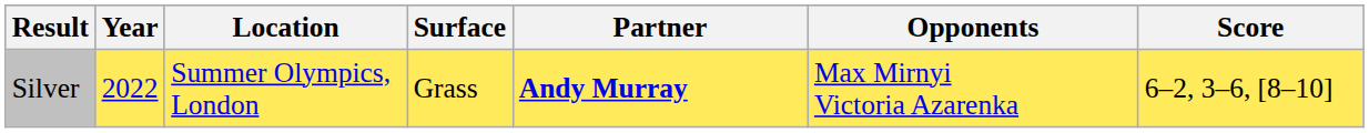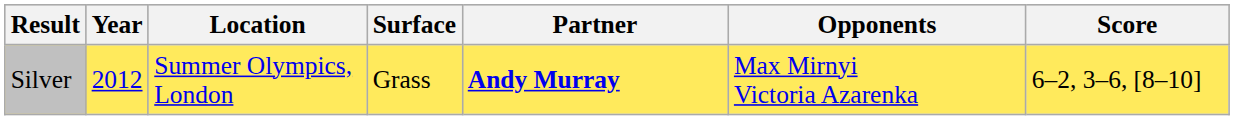Silver | Year: 2022 -> 2012
